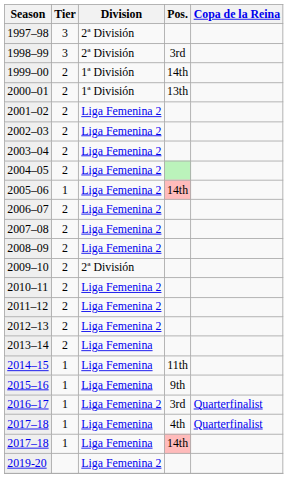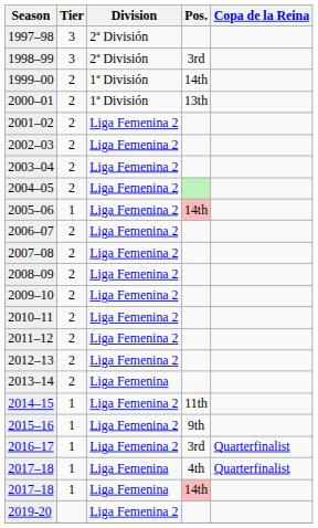2009–10 | Division: 2ª División -> Liga Femenina 2
2014–15 | Division: Liga Femenina -> Liga Femenina 2
2015–16 | Division: Liga Femenina -> Liga Femenina 2
